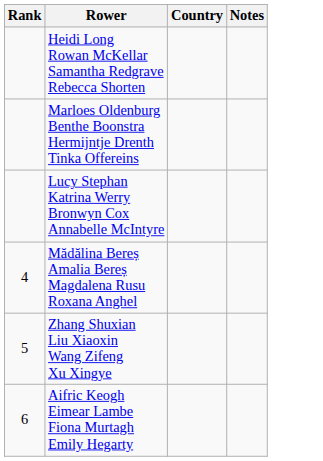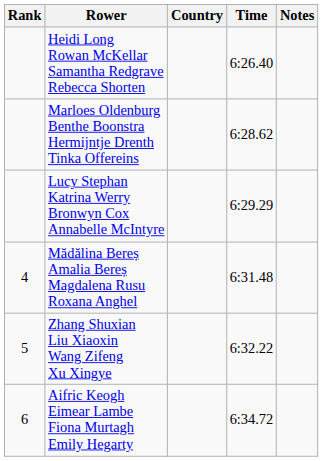+ column: Time | 6:26.40 | 6:28.62 | 6:29.29 | 6:31.48 | 6:32.22 | 6:34.72
